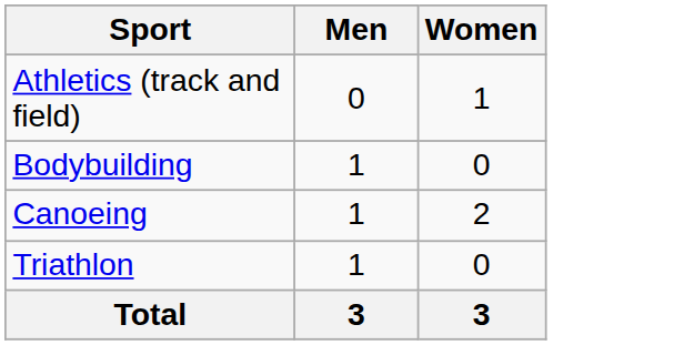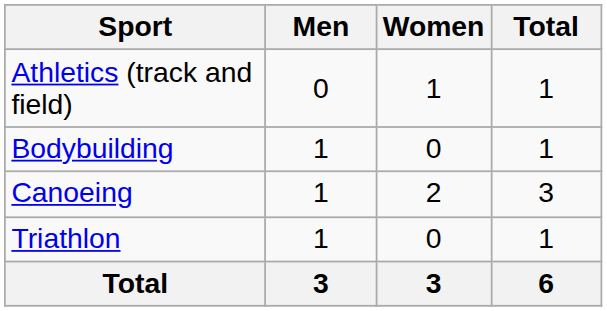+ column: Total | 1 | 1 | 3 | 1 | 6
